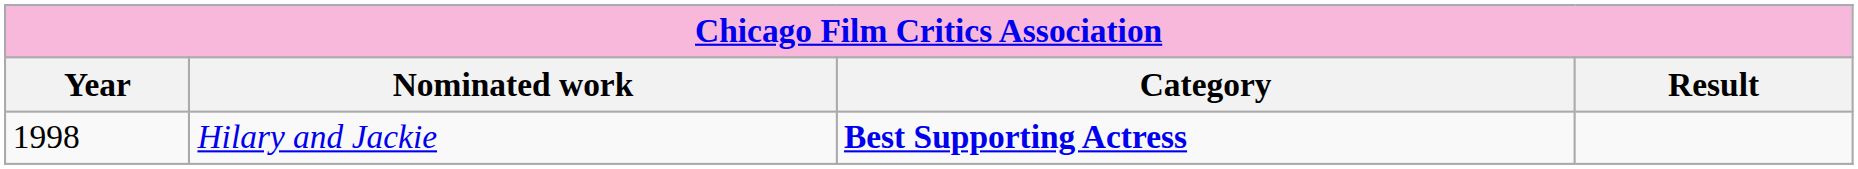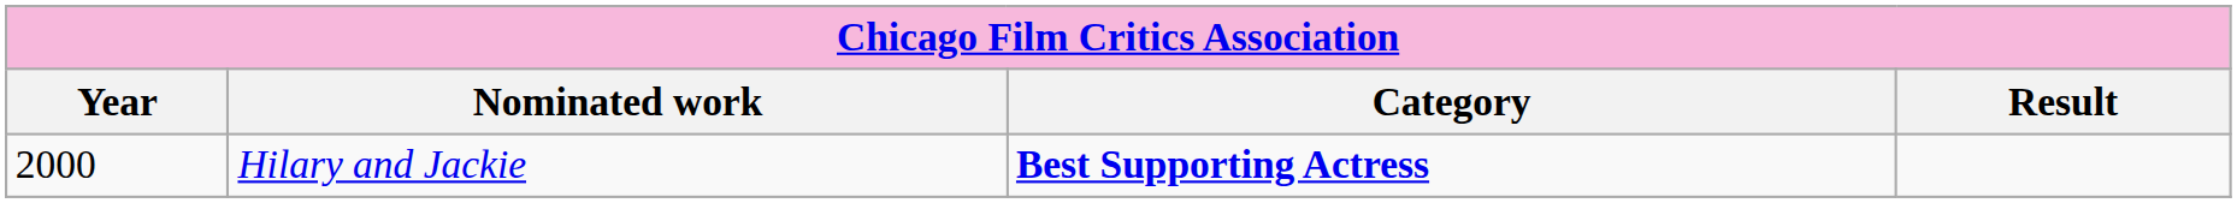Hilary and Jackie | Year: 1998 -> 2000
